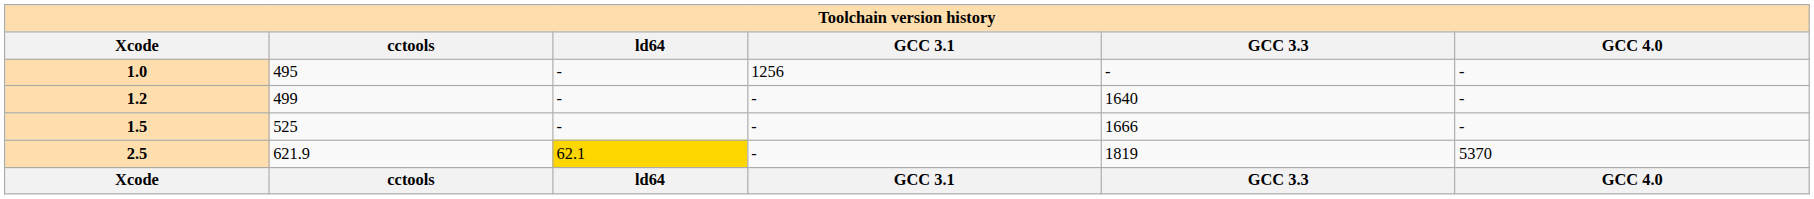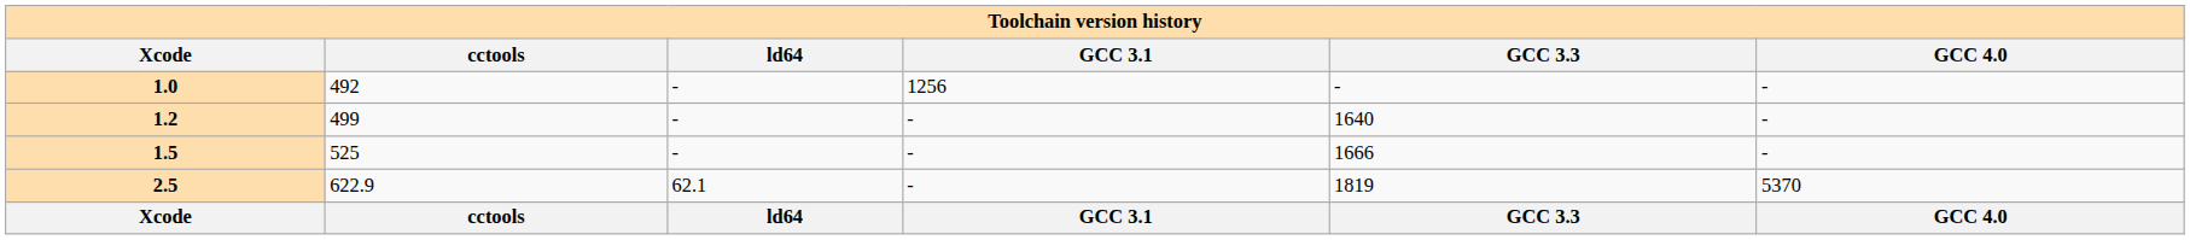1.0 | cctools: 495 -> 492
2.5 | cctools: 621.9 -> 622.9
2.5 | ld64: gold background -> no background
